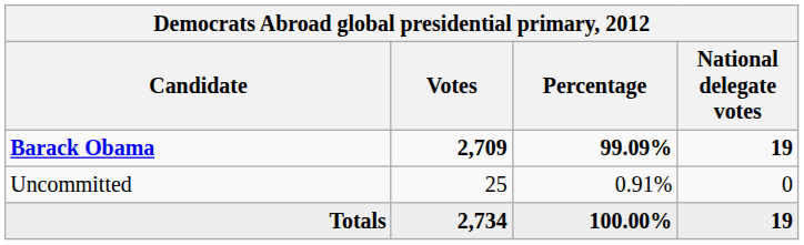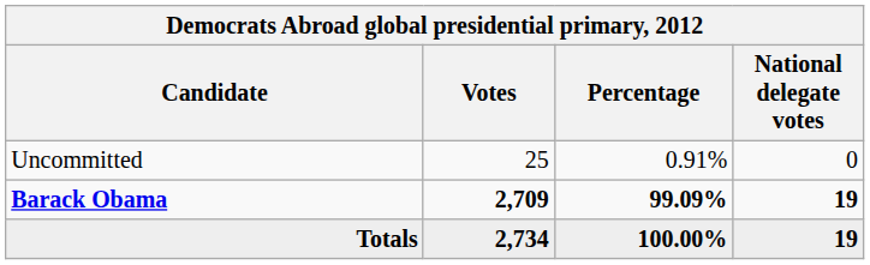rows swapped: Barack Obama <-> Uncommitted
